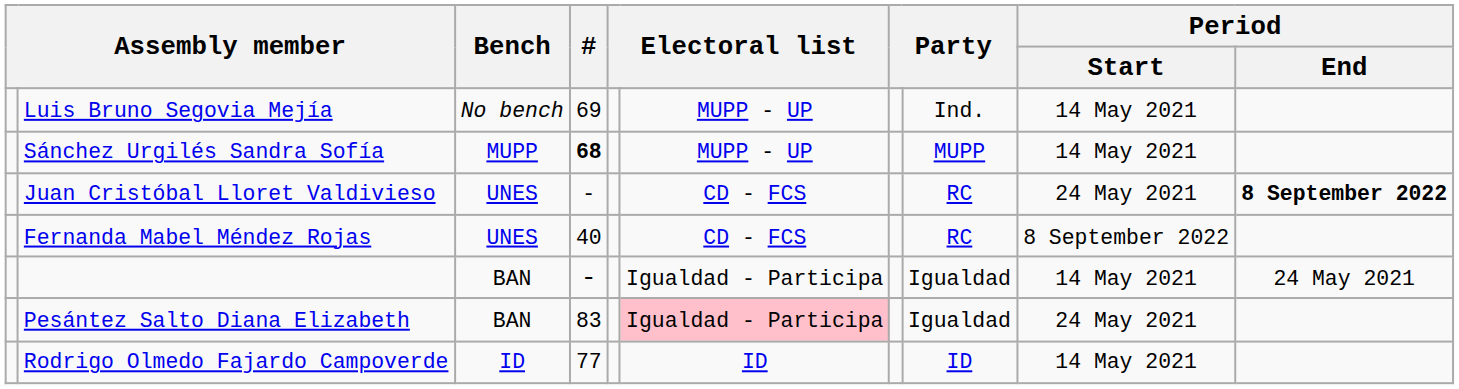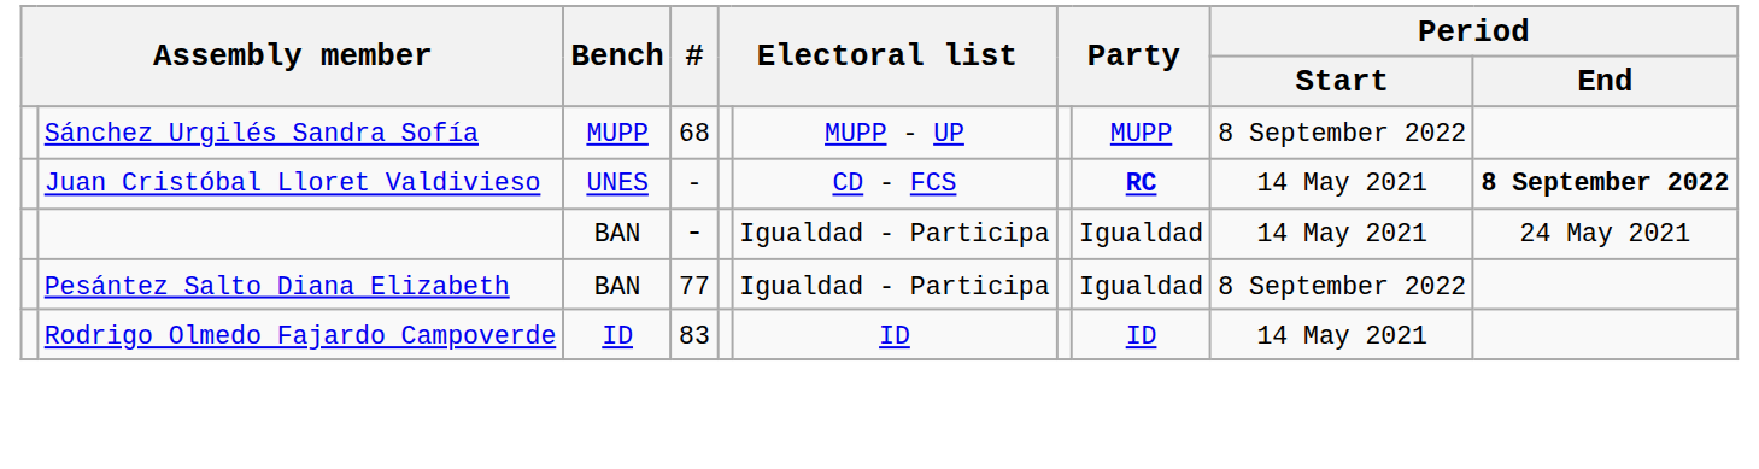- row: Luis Bruno Segovia Mejía | No bench | 69 | MUPP - UP | Ind. | 14 May 2021
Sánchez Urgilés Sandra Sofía | #: bold -> normal
Sánchez Urgilés Sandra Sofía | Period / Start: 14 May 2021 -> 8 September 2022
Juan Cristóbal Lloret Valdivieso | column 8: normal -> bold
Juan Cristóbal Lloret Valdivieso | Period / Start: 24 May 2021 -> 14 May 2021
- row: Fernanda Mabel Méndez Rojas | UNES | 40 | CD - FCS | RC | 8 September 2022
Pesántez Salto Diana Elizabeth | #: 83 -> 77
Pesántez Salto Diana Elizabeth | column 6: pink background -> no background
Pesántez Salto Diana Elizabeth | Period / Start: 24 May 2021 -> 8 September 2022
Rodrigo Olmedo Fajardo Campoverde | #: 77 -> 83
